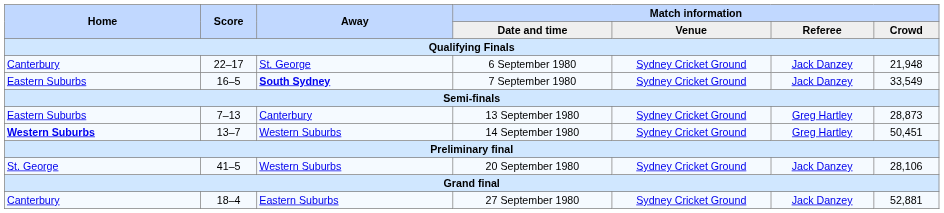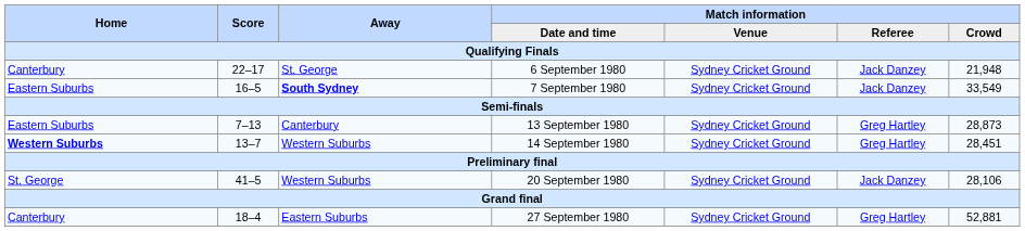14 September 1980 | Match information / Crowd: 50,451 -> 28,451
27 September 1980 | Match information / Referee: Jack Danzey -> Greg Hartley
